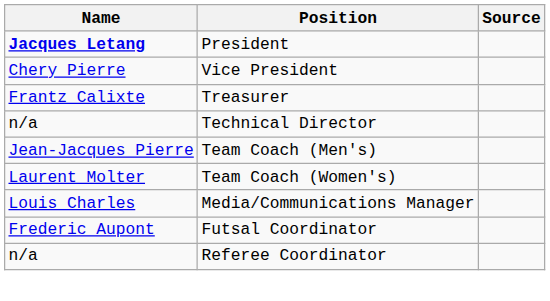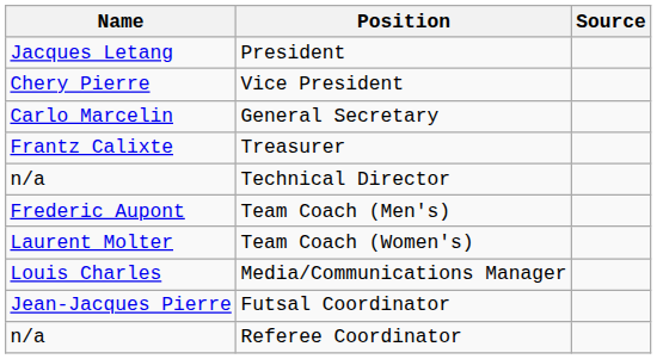President | Name: bold -> normal
+ row: Carlo Marcelin | General Secretary
Team Coach (Men's) | Name: Jean-Jacques Pierre -> Frederic Aupont
Futsal Coordinator | Name: Frederic Aupont -> Jean-Jacques Pierre
